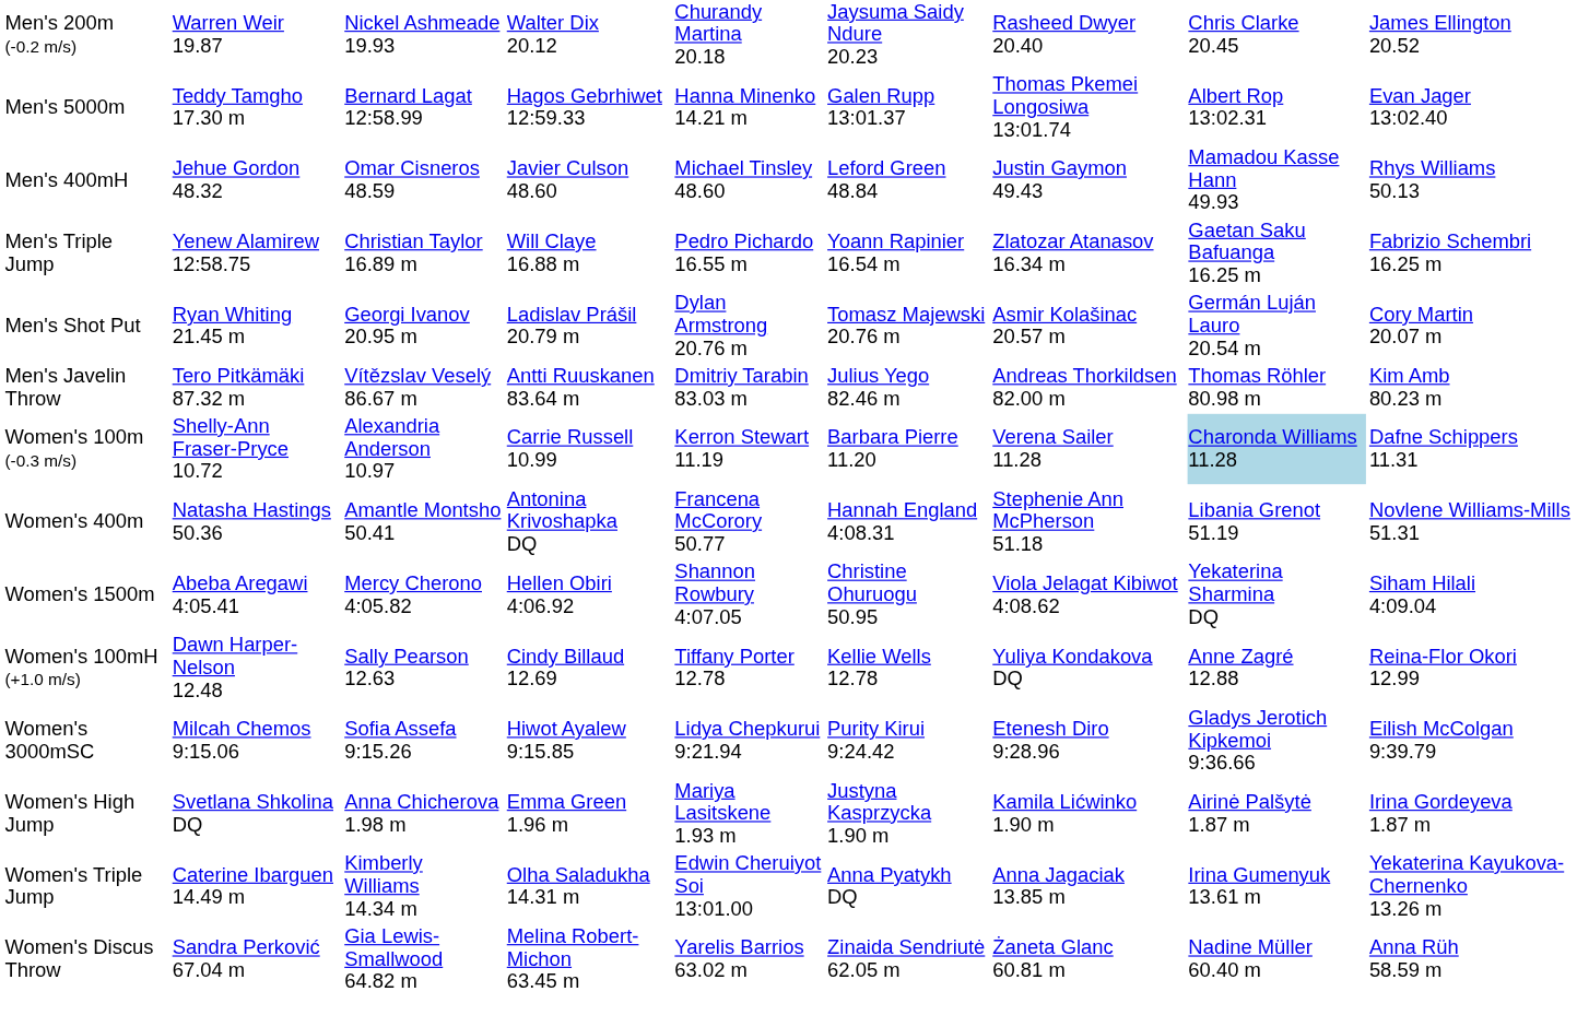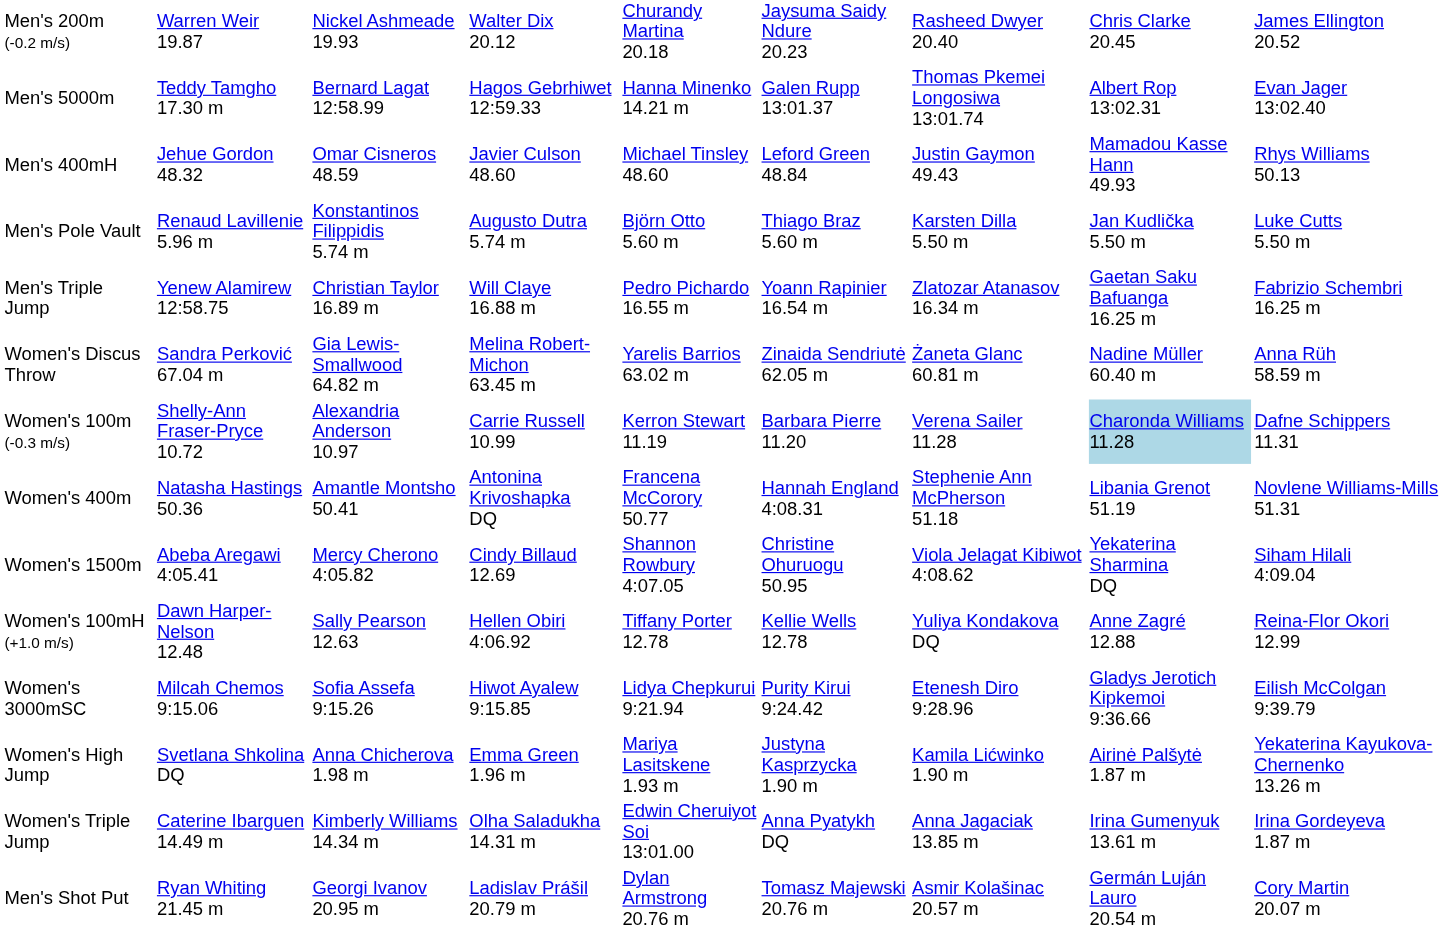+ row: Men's Pole Vault | Renaud Lavillenie 5.96 m | Konstantinos Filippidis 5.74 m | Augusto Dutra 5.74 m | Björn Otto 5.60 m | Thiago Braz 5.60 m | Karsten Dilla 5.50 m | Jan Kudlička 5.50 m | Luke Cutts 5.50 m
rows swapped: Men's Shot Put <-> Women's Discus Throw
- row: Men's Javelin Throw | Tero Pitkämäki 87.32 m | Vítězslav Veselý 86.67 m | Antti Ruuskanen 83.64 m | Dmitriy Tarabin 83.03 m | Julius Yego 82.46 m | Andreas Thorkildsen 82.00 m | Thomas Röhler 80.98 m | Kim Amb 80.23 m
Women's 1500m | column 4: Hellen Obiri 4:06.92 -> Cindy Billaud 12.69
Women's 100mH (+1.0 m/s) | column 4: Cindy Billaud 12.69 -> Hellen Obiri 4:06.92
Women's High Jump | column 9: Irina Gordeyeva 1.87 m -> Yekaterina Kayukova-Chernenko 13.26 m
Women's Triple Jump | column 9: Yekaterina Kayukova-Chernenko 13.26 m -> Irina Gordeyeva 1.87 m
